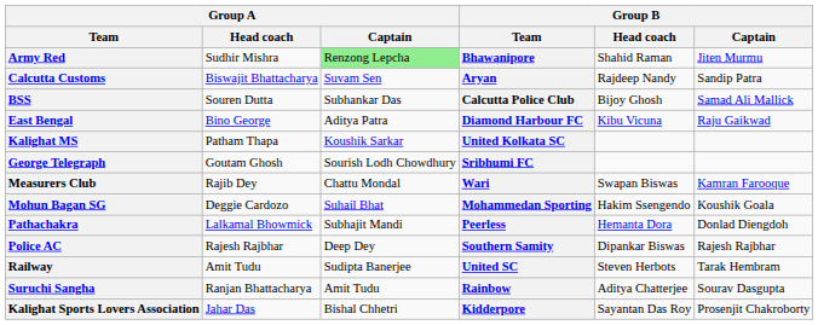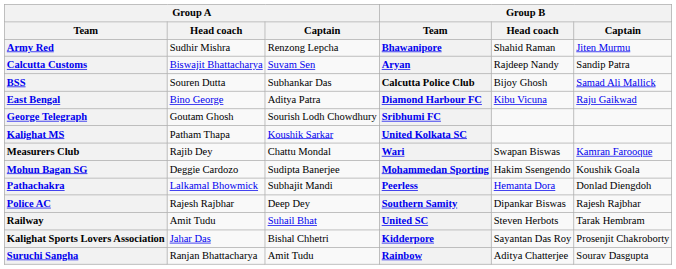Army Red | Group A / Captain: lightgreen background -> no background
rows swapped: Kalighat MS <-> George Telegraph
Mohun Bagan SG | Group A / Captain: Suhail Bhat -> Sudipta Banerjee
Railway | Group A / Captain: Sudipta Banerjee -> Suhail Bhat
rows swapped: Suruchi Sangha <-> Kalighat Sports Lovers Association
